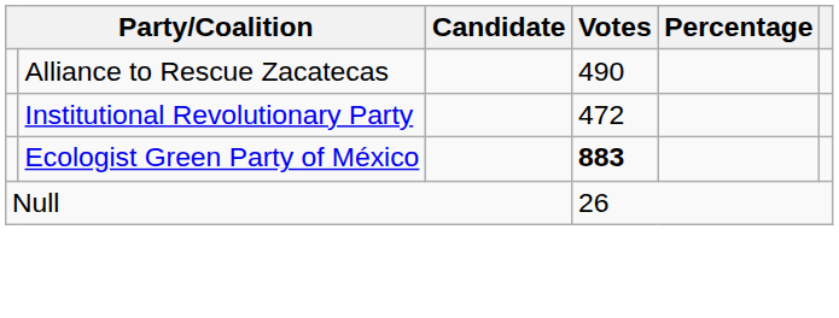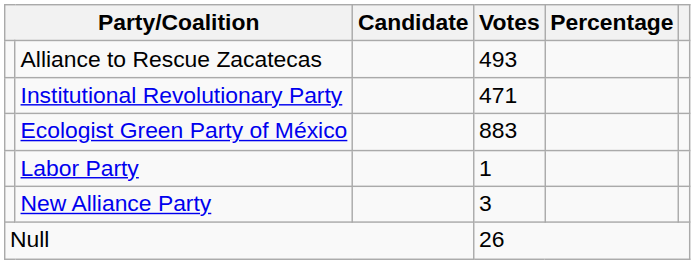Alliance to Rescue Zacatecas | Votes: 490 -> 493
Institutional Revolutionary Party | Votes: 472 -> 471
Ecologist Green Party of México | Votes: bold -> normal
+ row: Labor Party | 1
+ row: New Alliance Party | 3
